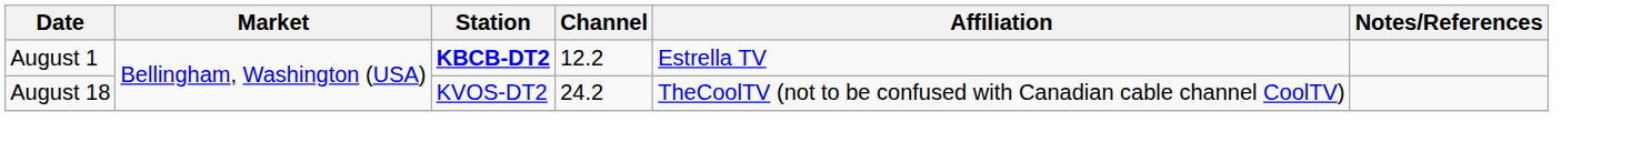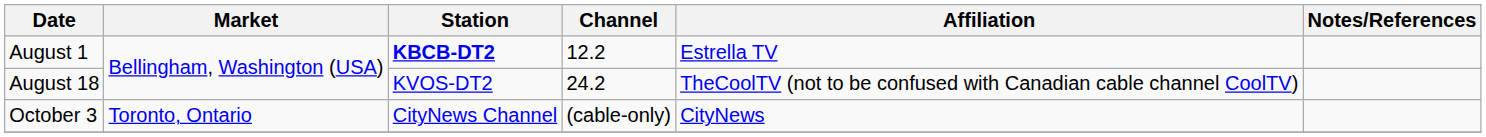+ row: October 3 | Toronto, Ontario | CityNews Channel | (cable-only) | CityNews
